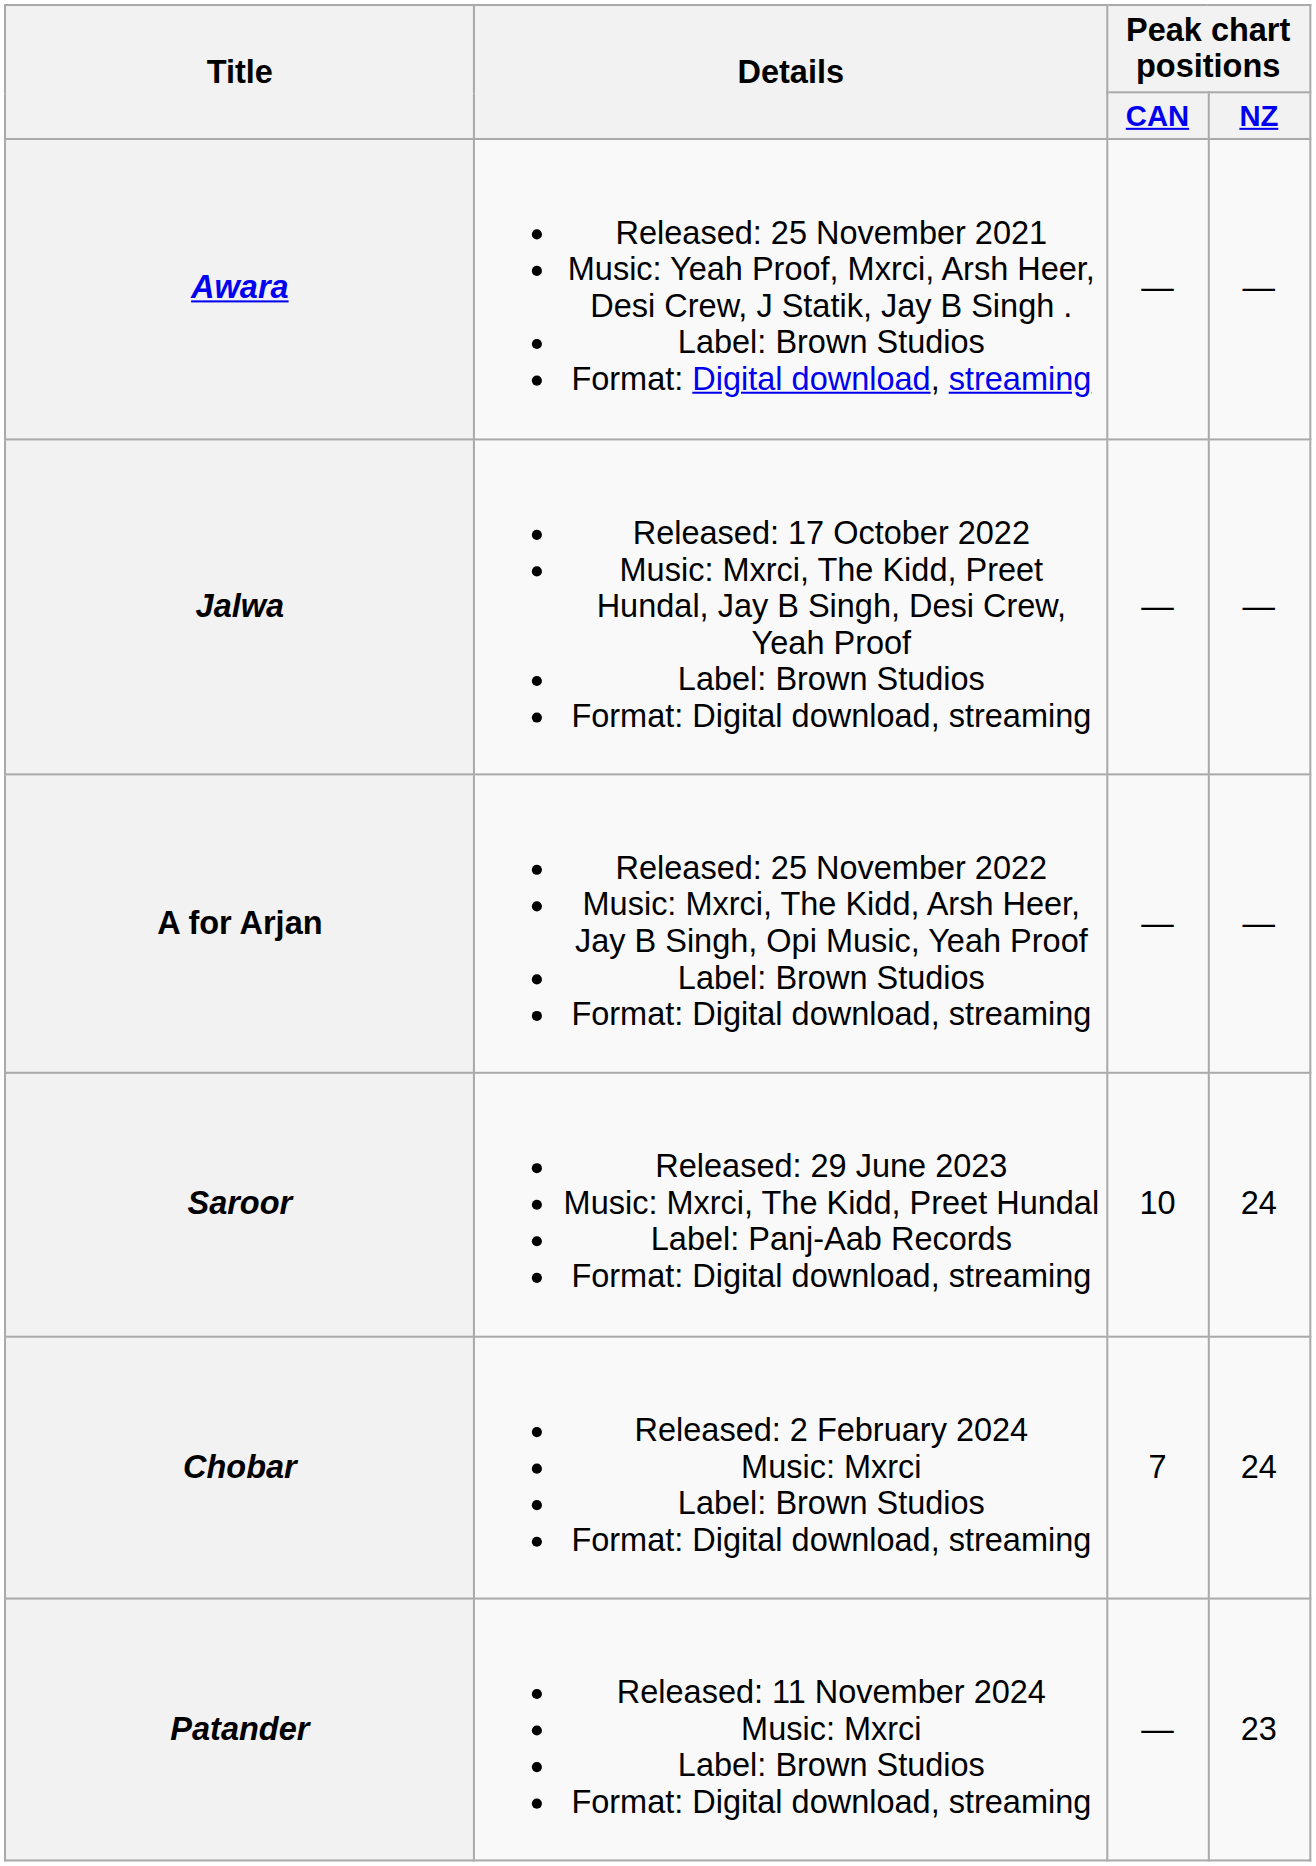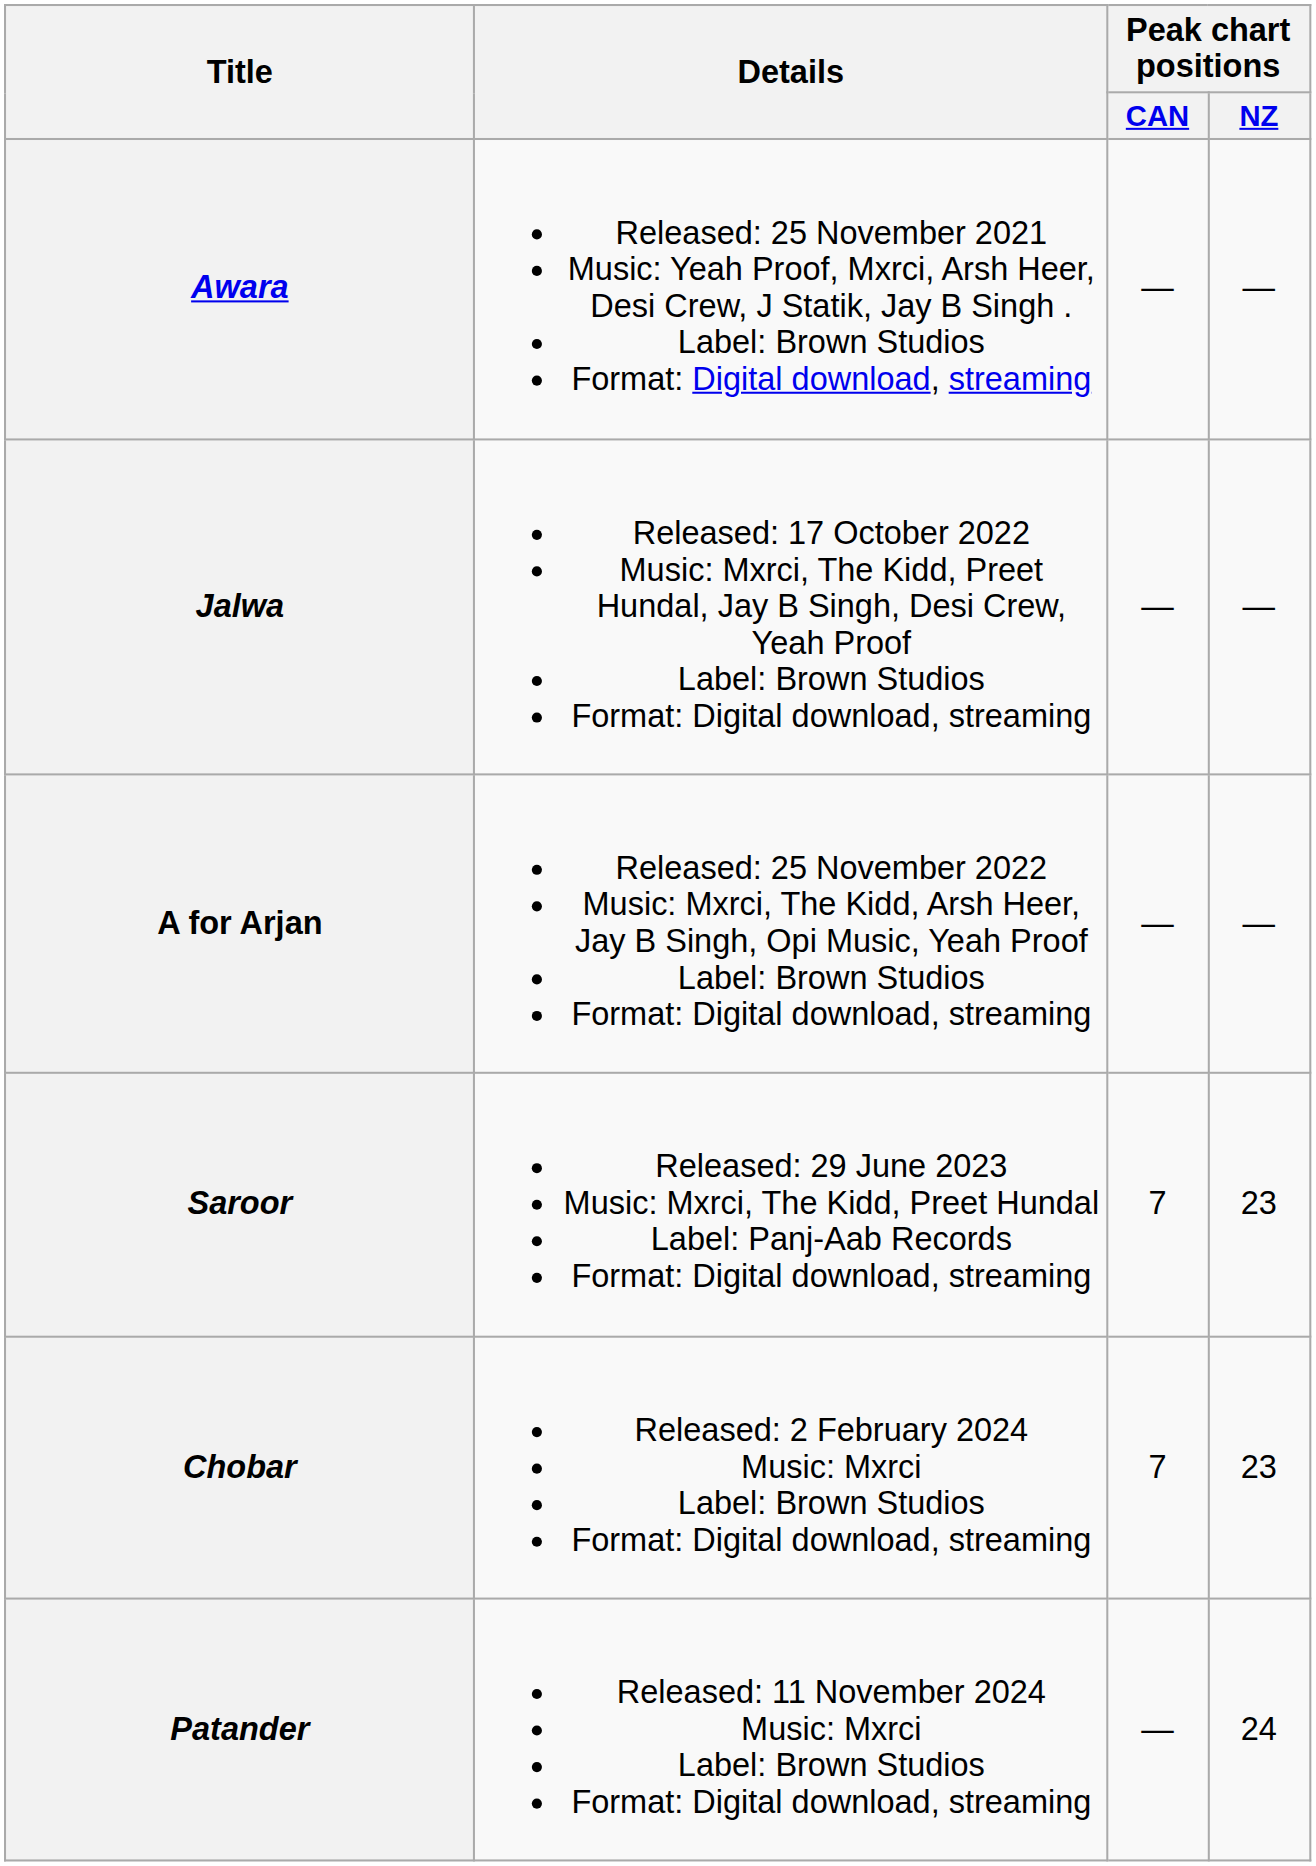Saroor | Peak chart positions / CAN: 10 -> 7
Saroor | Peak chart positions / NZ: 24 -> 23
Chobar | Peak chart positions / NZ: 24 -> 23
Patander | Peak chart positions / NZ: 23 -> 24
